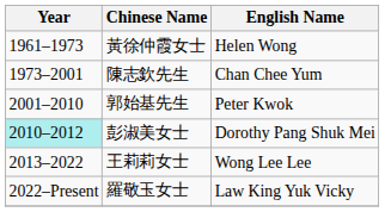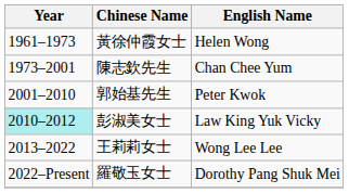彭淑美女士 | English Name: Dorothy Pang Shuk Mei -> Law King Yuk Vicky
羅敬玉女士 | English Name: Law King Yuk Vicky -> Dorothy Pang Shuk Mei
